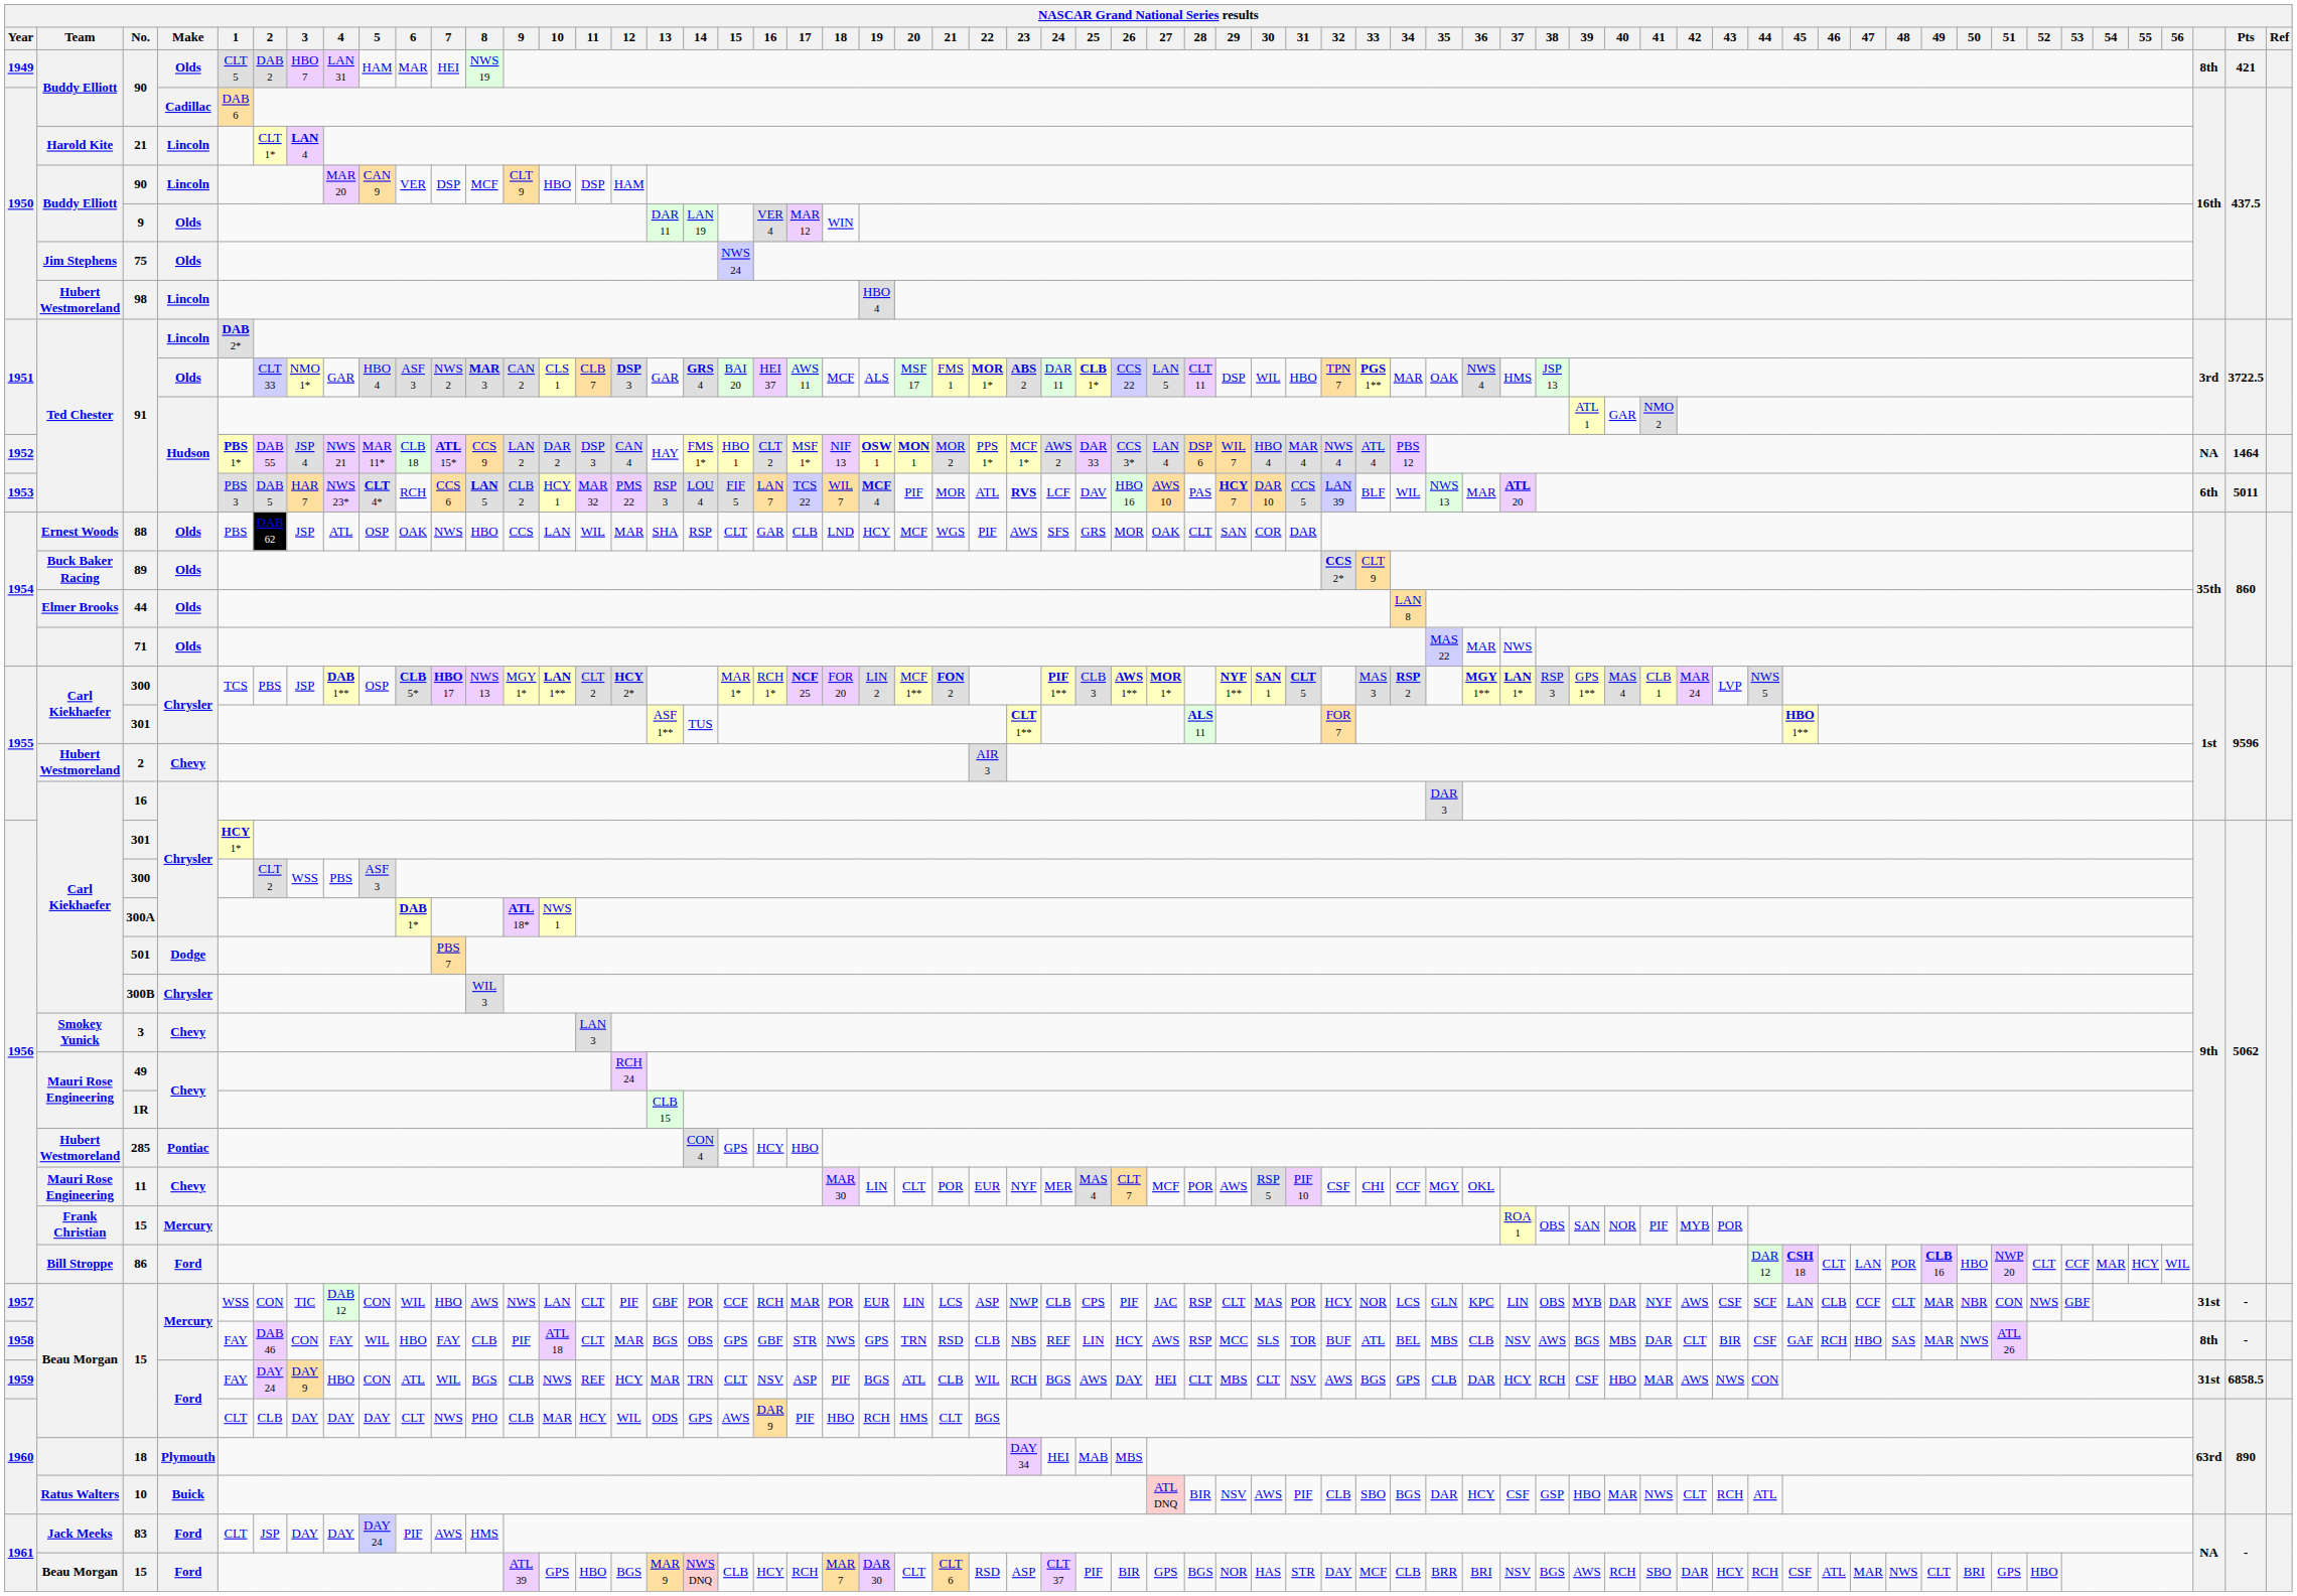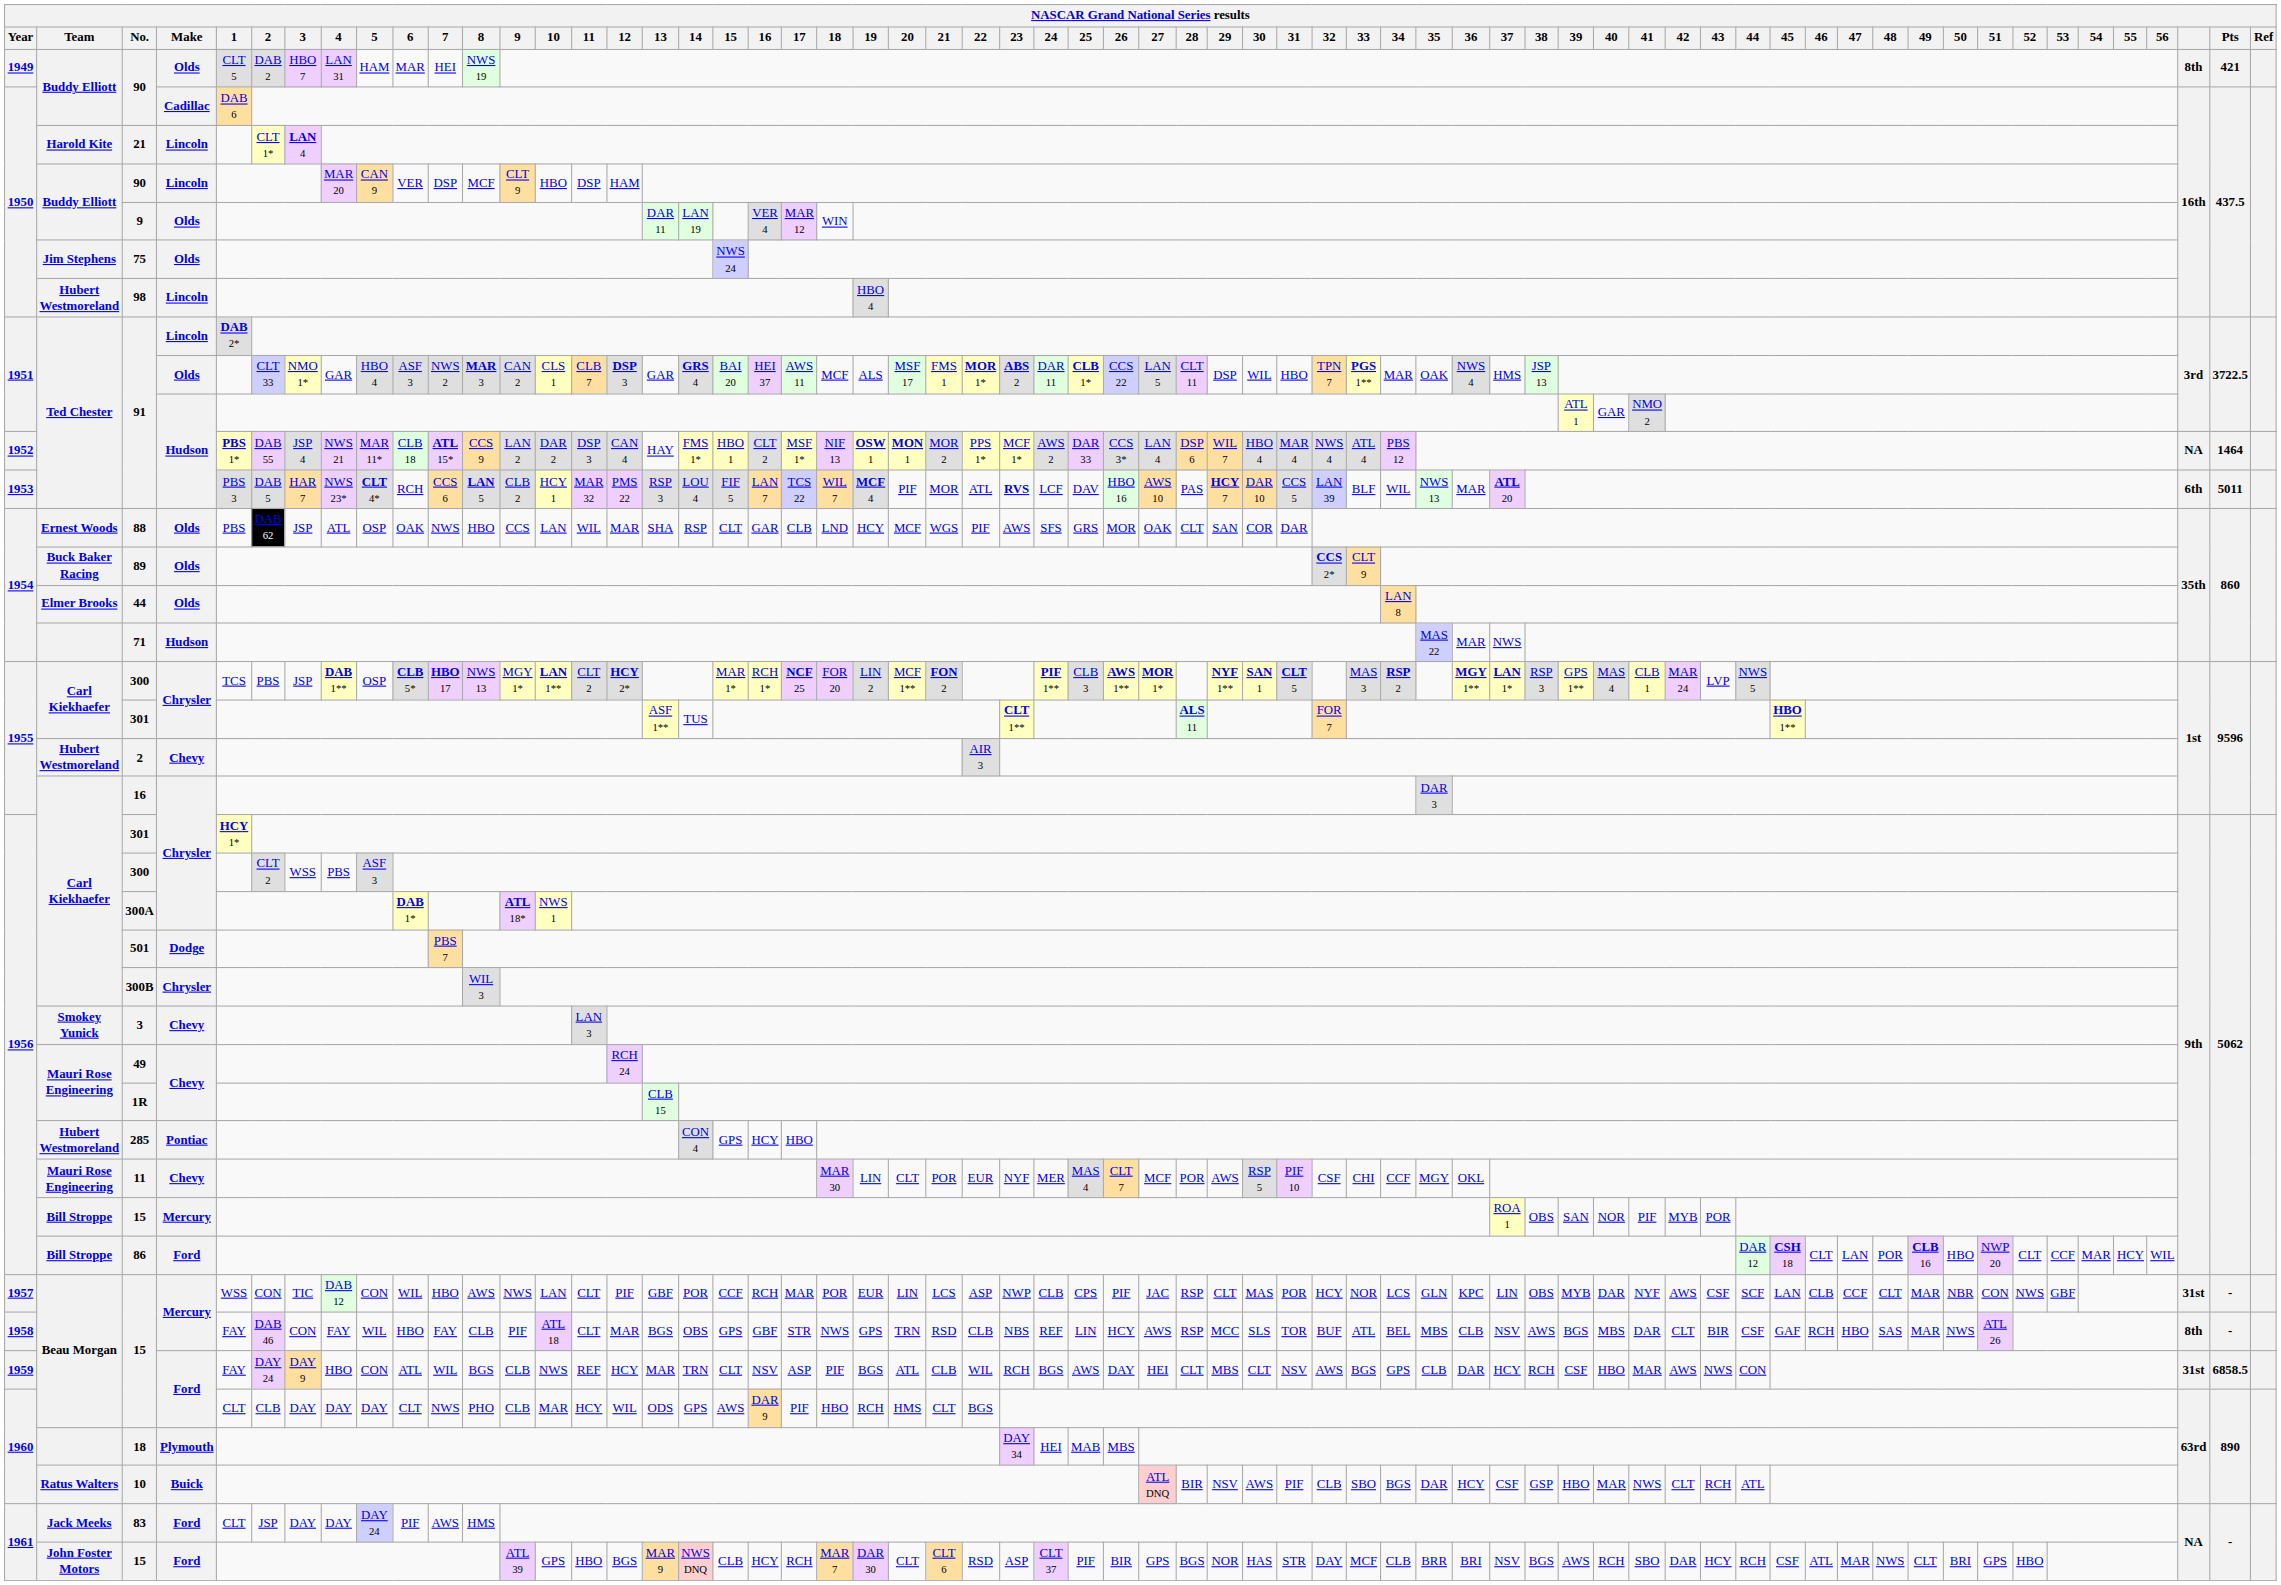71 | Make: Olds -> Hudson
1956 / 15 | Team: Frank Christian -> Bill Stroppe
1961 / 15 | Team: Beau Morgan -> John Foster Motors
